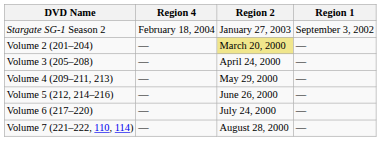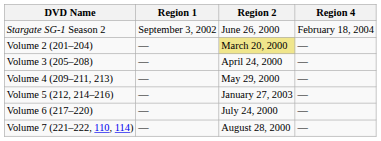columns swapped: Region 1 <-> Region 4
Stargate SG-1 Season 2 | Region 2: January 27, 2003 -> June 26, 2000
Volume 5 (212, 214–216) | Region 2: June 26, 2000 -> January 27, 2003
